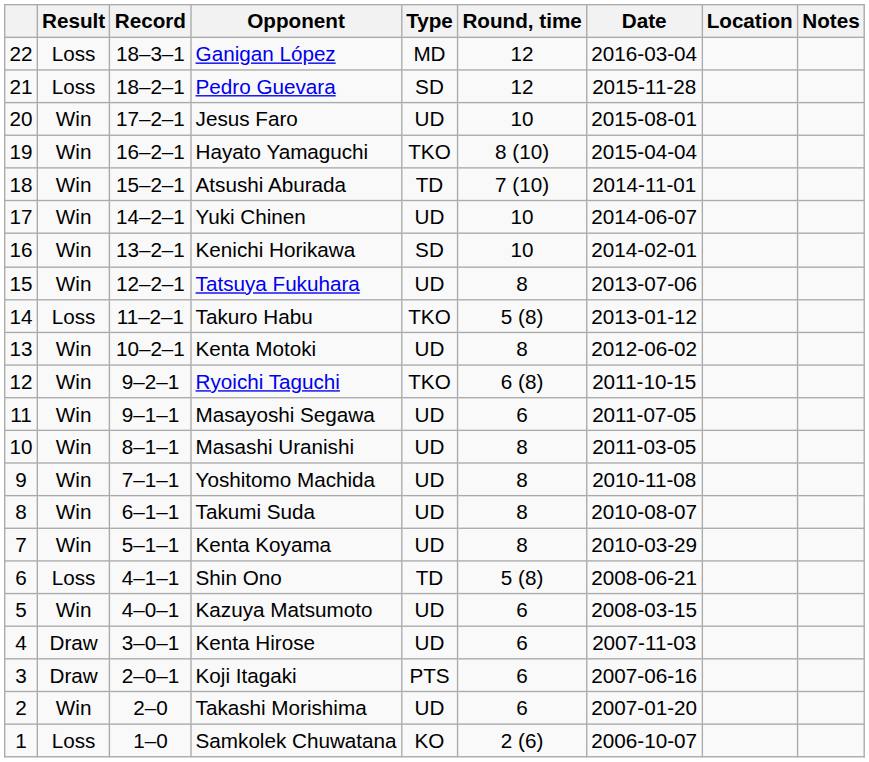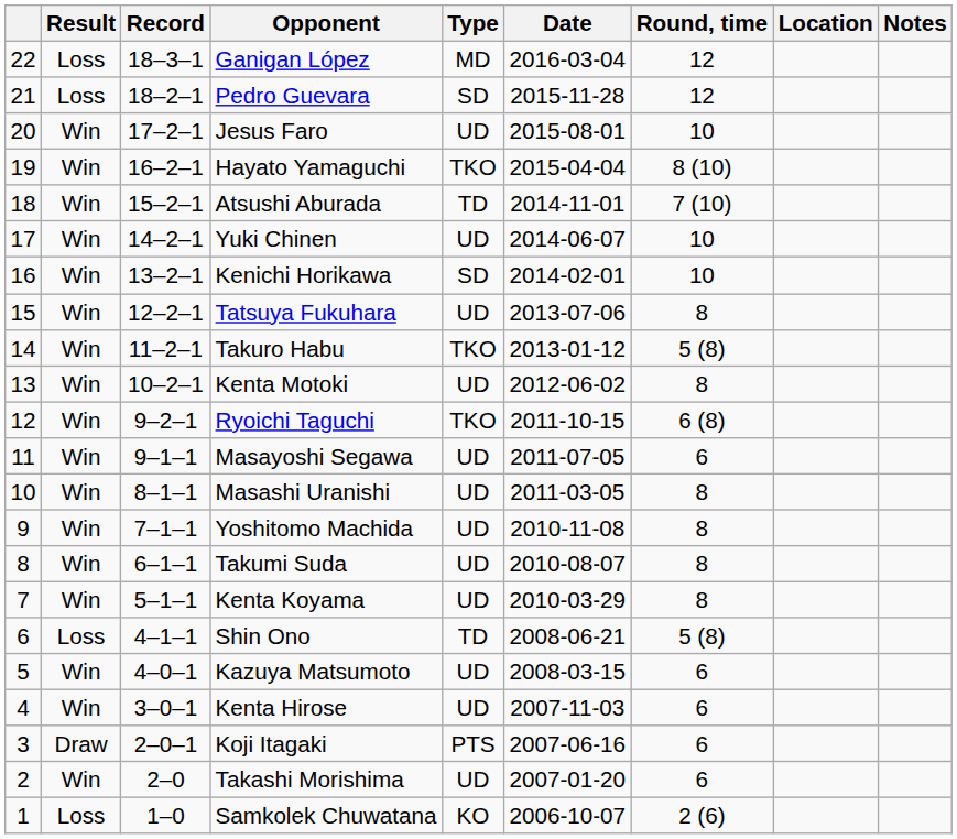columns swapped: Round, time <-> Date
Takuro Habu | Result: Loss -> Win
Kenta Hirose | Result: Draw -> Win
